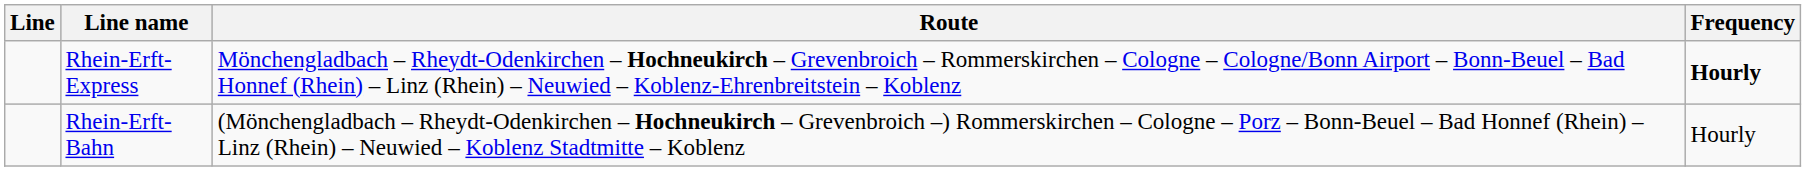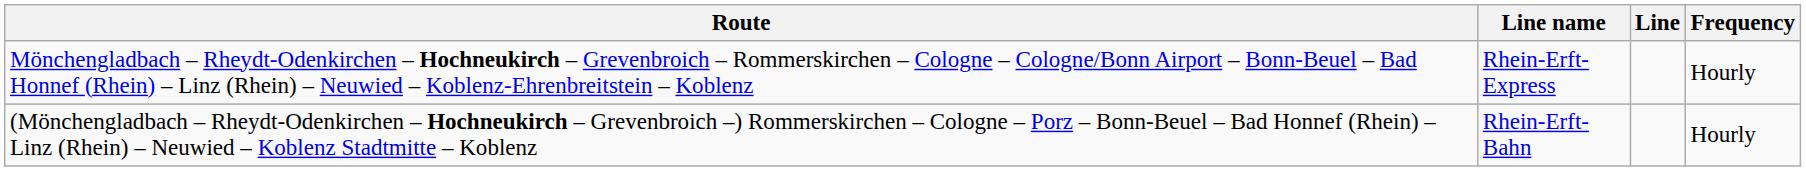columns swapped: Line <-> Route
Rhein-Erft-Express | Frequency: bold -> normal
